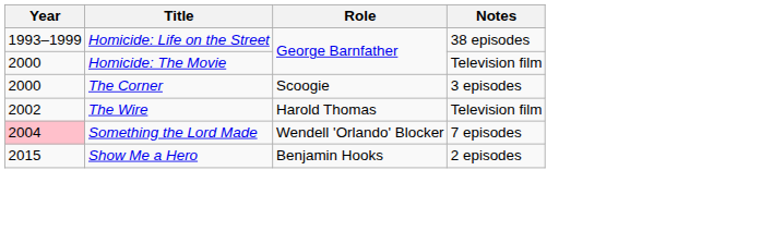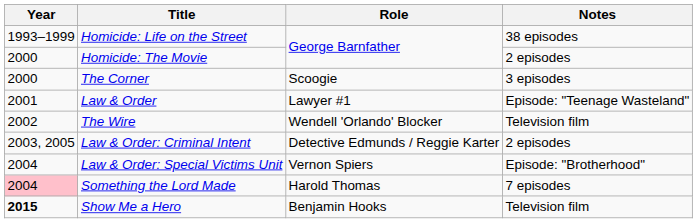Homicide: The Movie | Notes: Television film -> 2 episodes
+ row: 2001 | Law & Order | Lawyer #1 | Episode: "Teenage Wasteland"
The Wire | Role: Harold Thomas -> Wendell 'Orlando' Blocker
+ row: 2003, 2005 | Law & Order: Criminal Intent | Detective Edmunds / Reggie Karter | 2 episodes
+ row: 2004 | Law & Order: Special Victims Unit | Vernon Spiers | Episode: "Brotherhood"
Something the Lord Made | Role: Wendell 'Orlando' Blocker -> Harold Thomas
Show Me a Hero | Year: normal -> bold
Show Me a Hero | Notes: 2 episodes -> Television film
